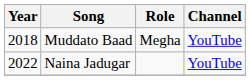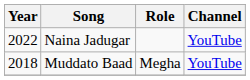rows swapped: Muddato Baad <-> Naina Jadugar
